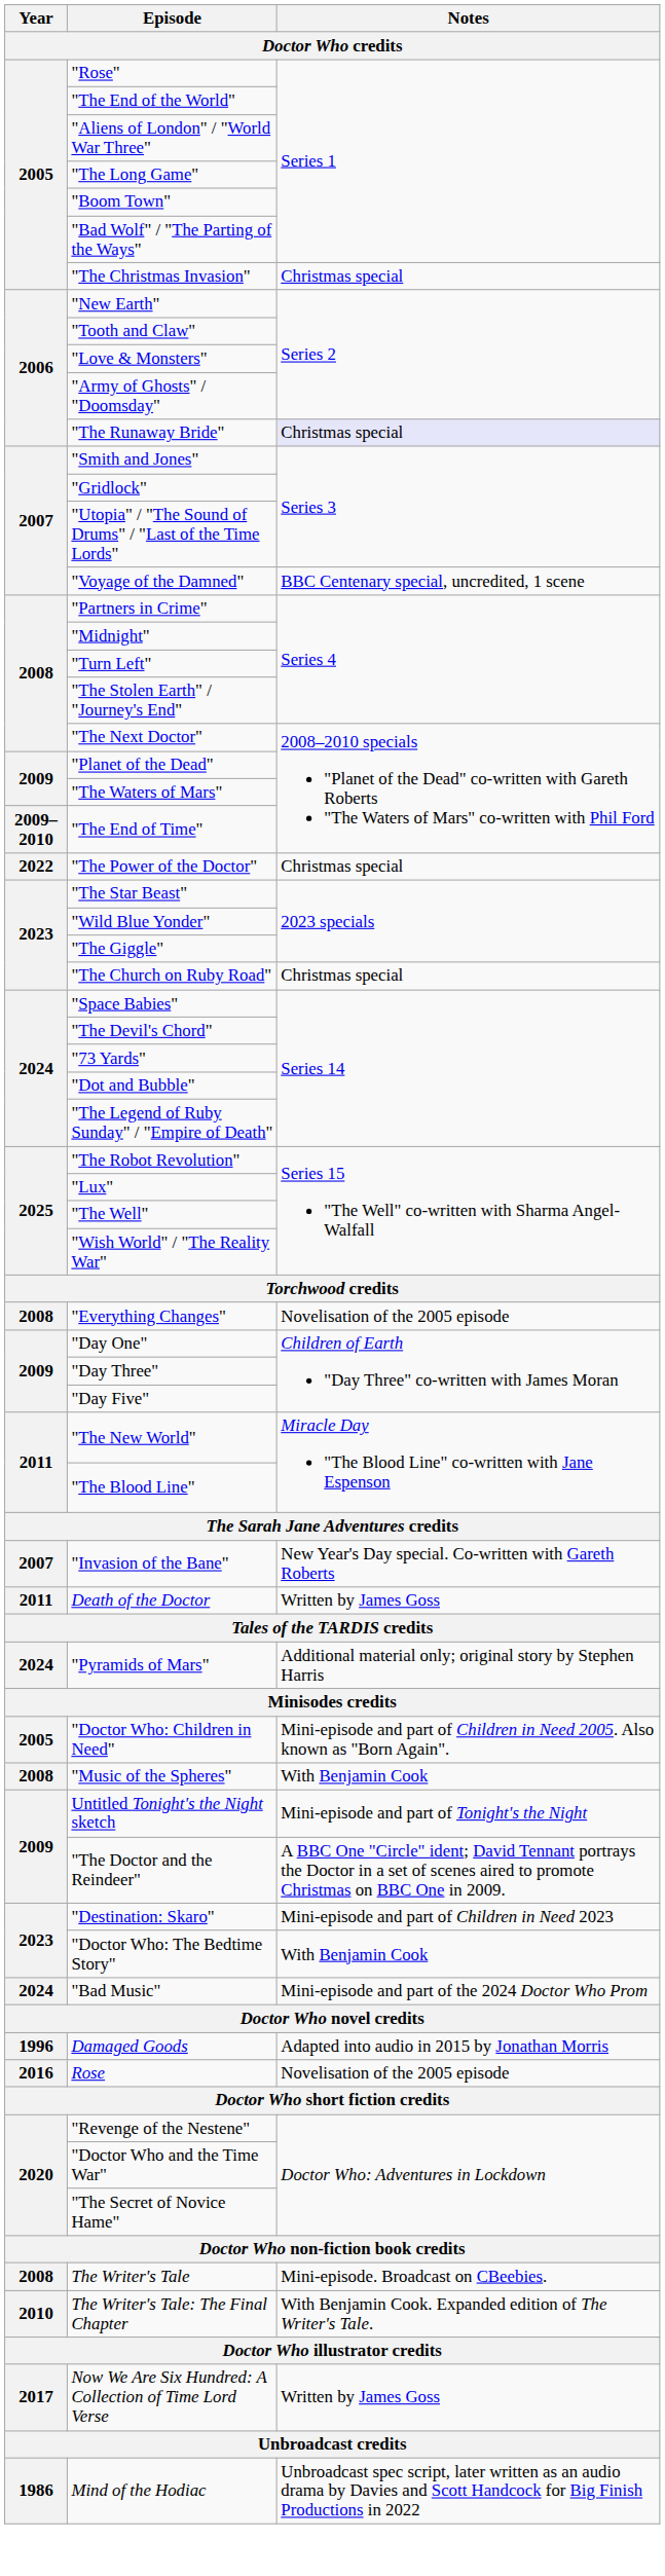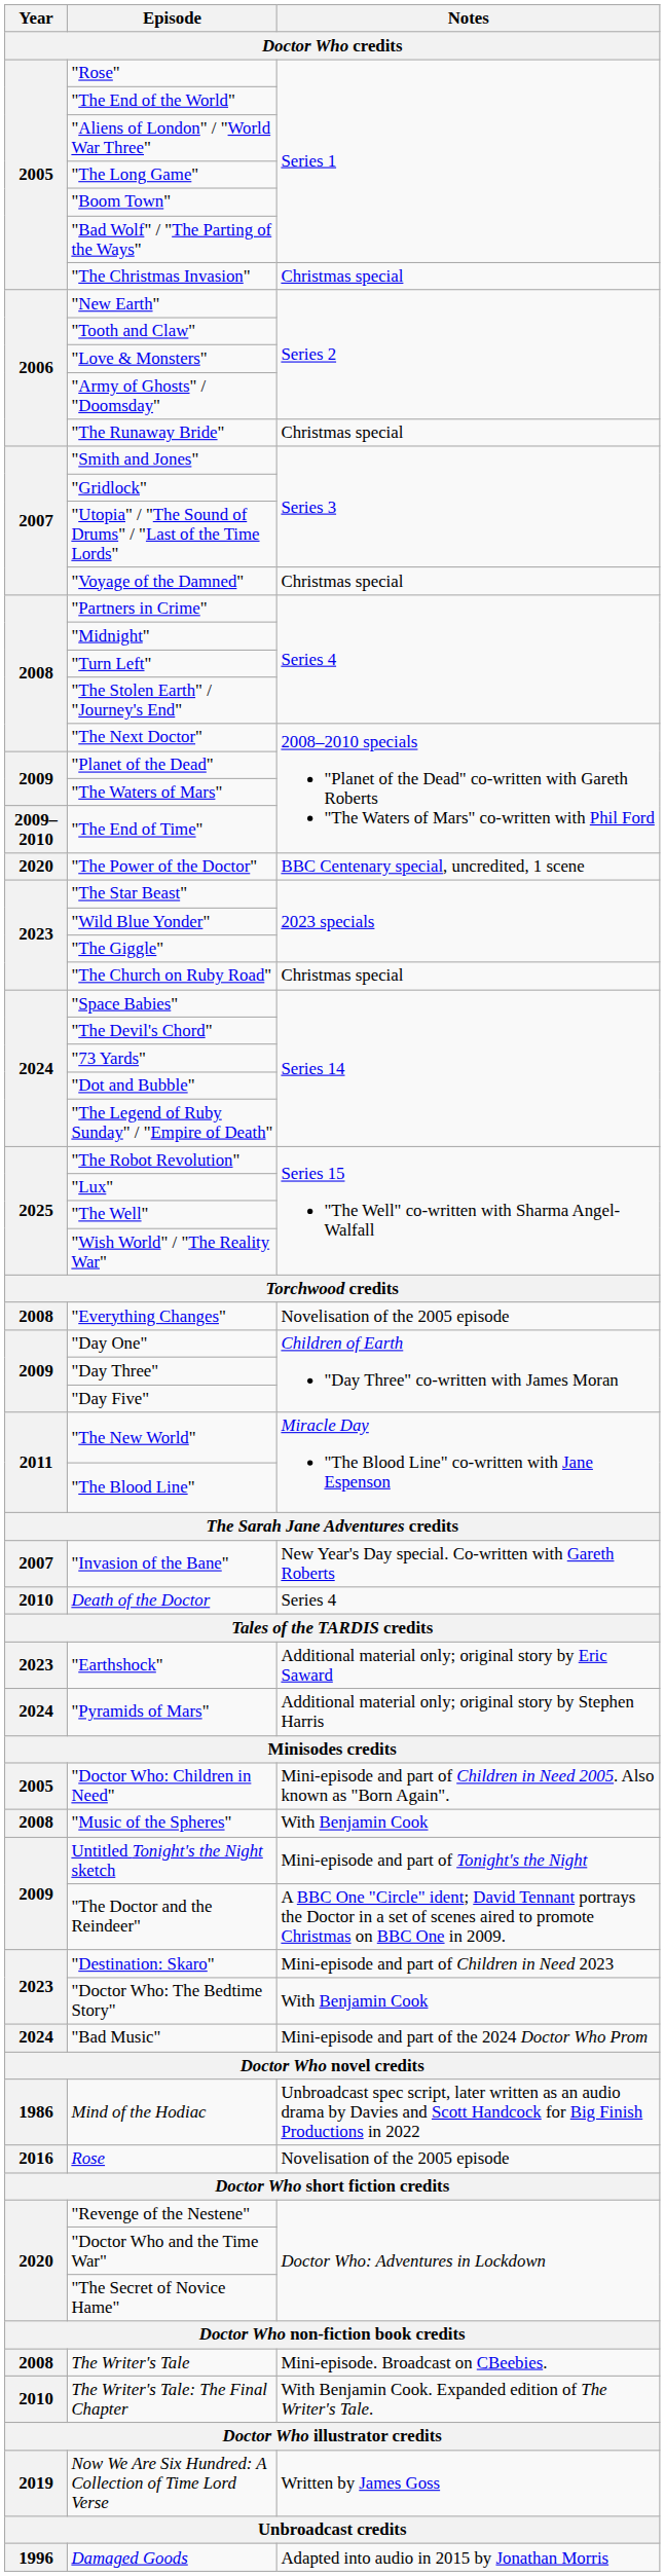"The Runaway Bride" | Notes: lavender background -> no background
"Voyage of the Damned" | Notes: BBC Centenary special, uncredited, 1 scene -> Christmas special
"The Power of the Doctor" | Year: 2022 -> 2020
"The Power of the Doctor" | Notes: Christmas special -> BBC Centenary special, uncredited, 1 scene
Death of the Doctor | Year: 2011 -> 2010
Death of the Doctor | Notes: Written by James Goss -> Series 4
+ row: 2023 | "Earthshock" | Additional material only; original story by Eric Saward
rows swapped: Damaged Goods <-> Mind of the Hodiac
Now We Are Six Hundred: A Collection of Time Lord Verse | Year: 2017 -> 2019
